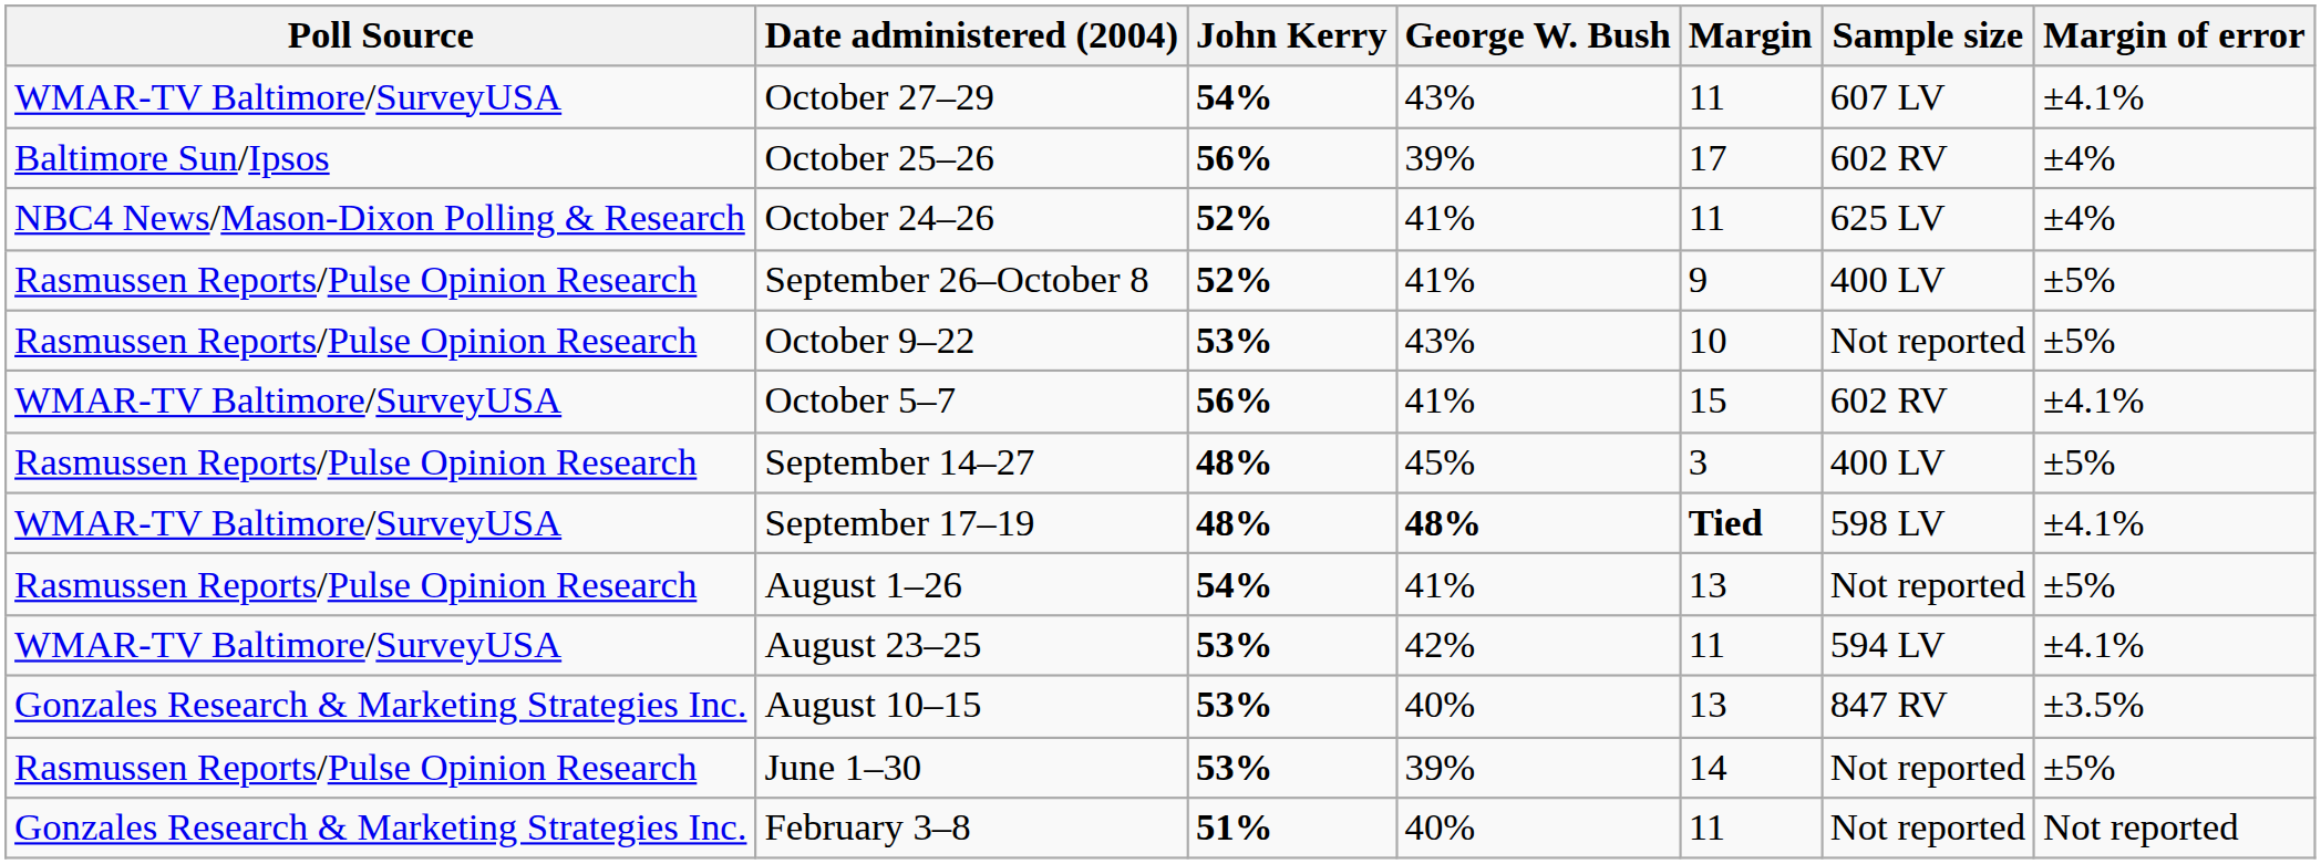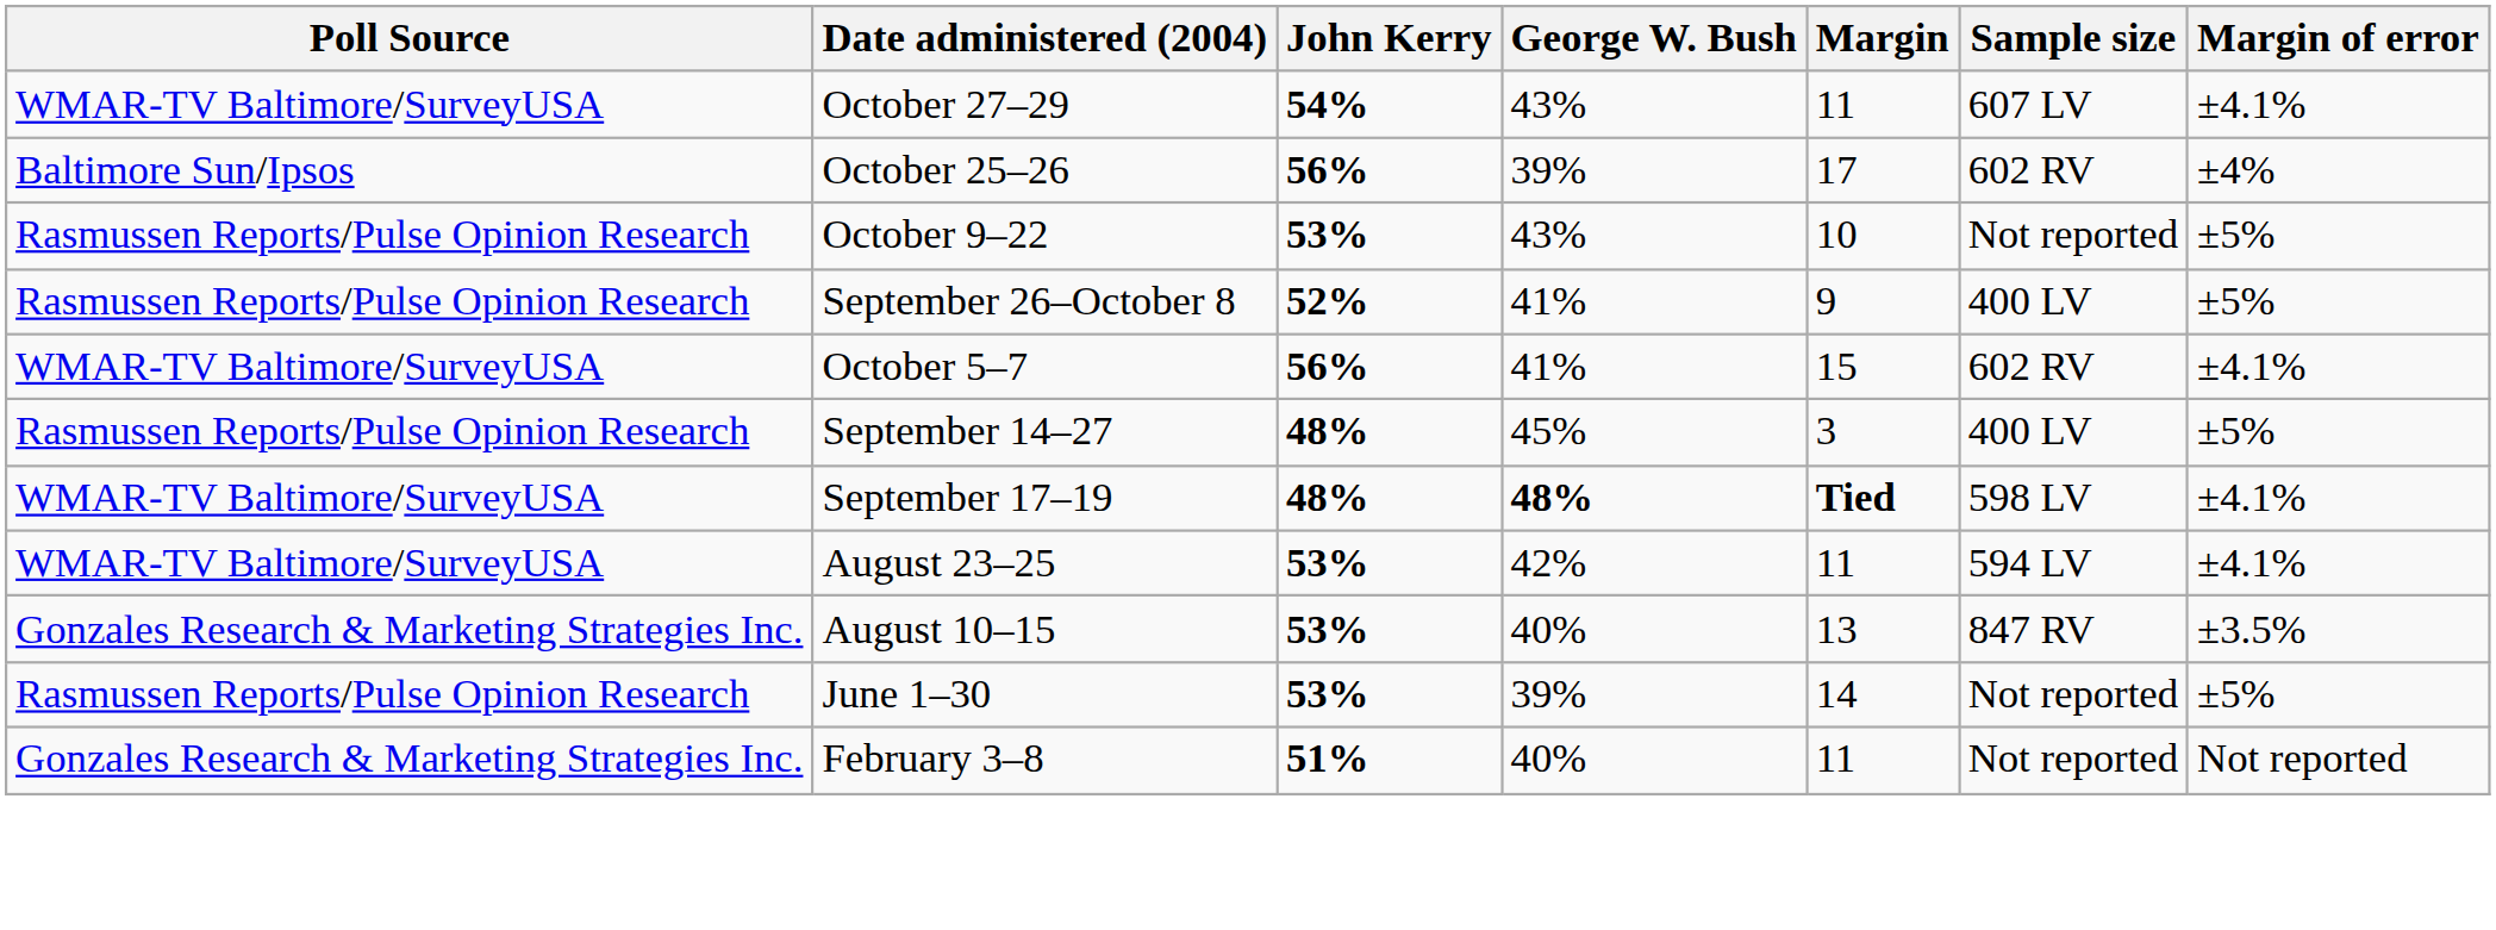- row: NBC4 News/Mason-Dixon Polling & Research | October 24–26 | 52% | 41% | 11 | 625 LV | ±4%
rows swapped: October 9–22 <-> September 26–October 8
- row: Rasmussen Reports/Pulse Opinion Research | August 1–26 | 54% | 41% | 13 | Not reported | ±5%
